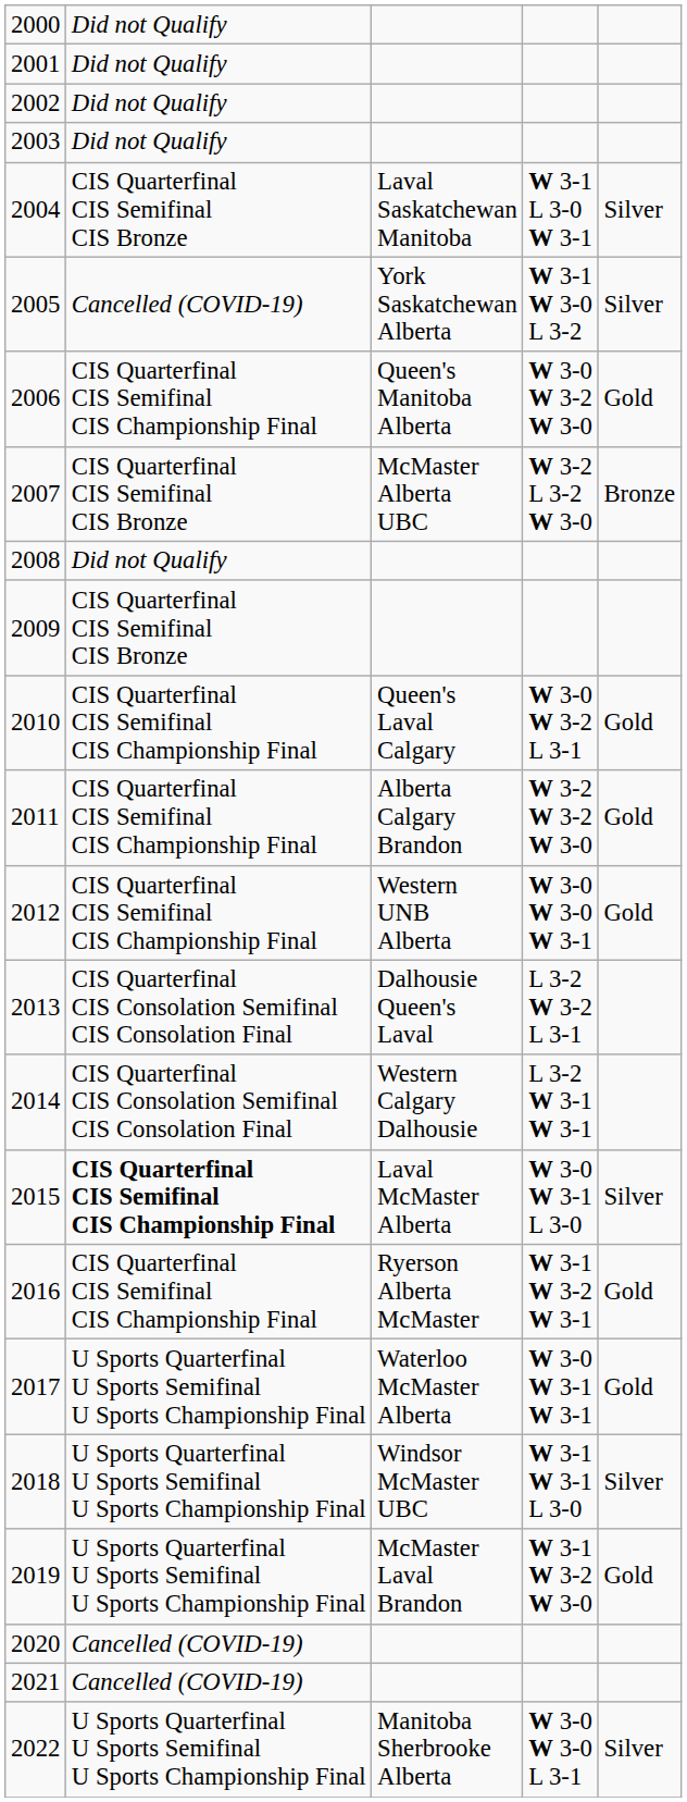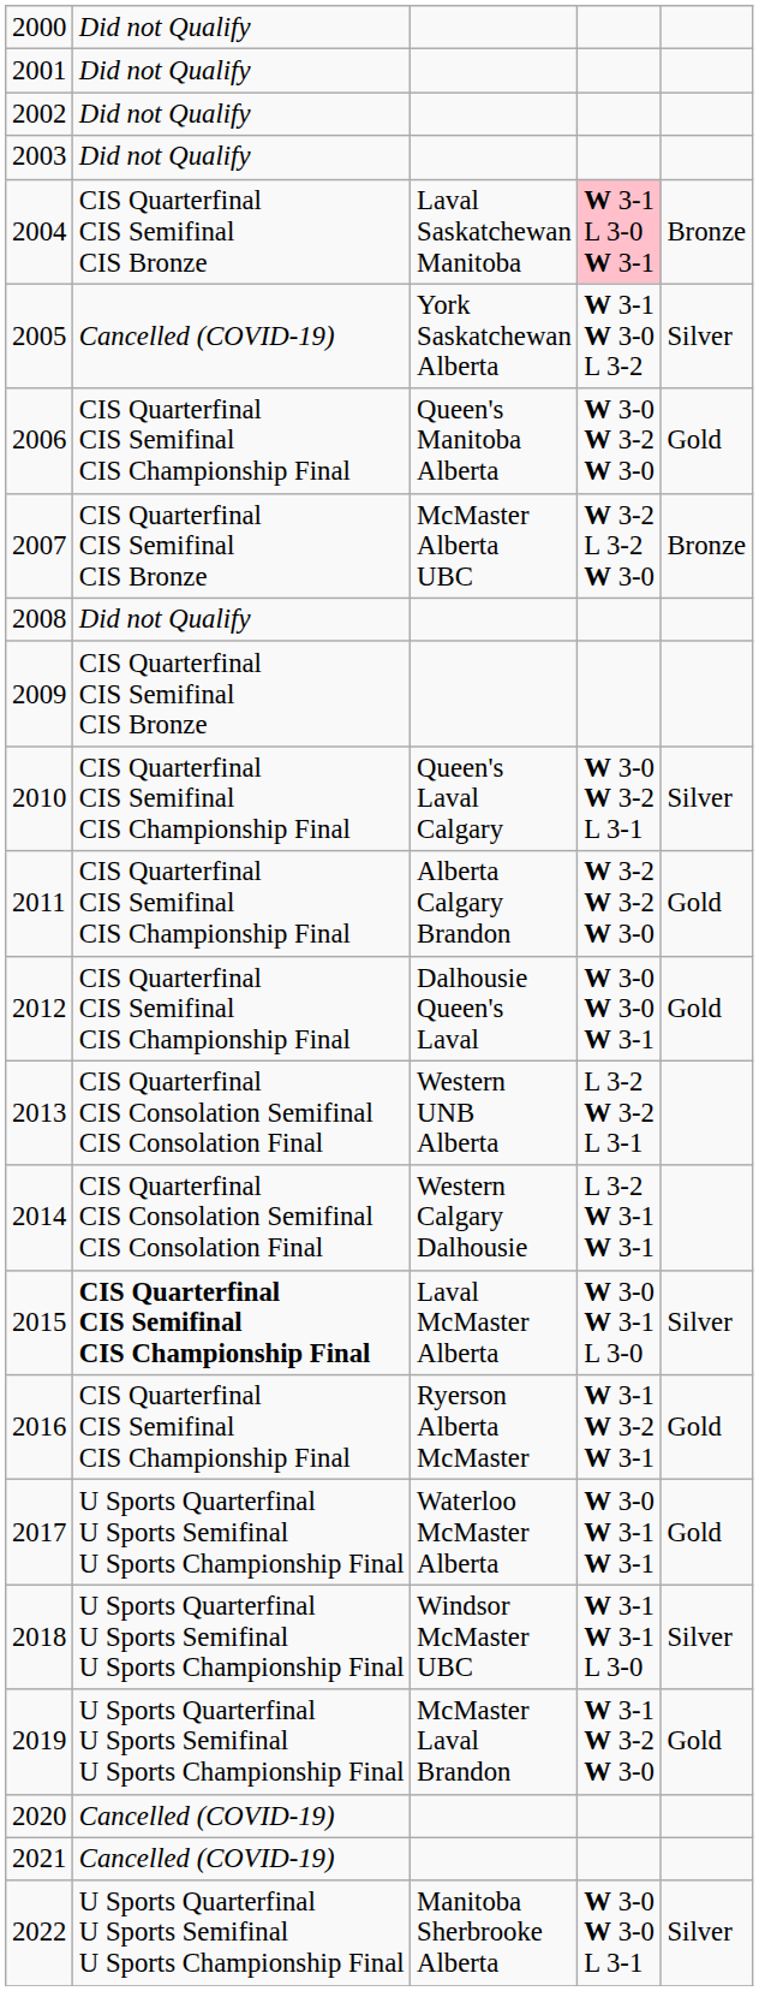2004 | column 4: no background -> pink background
2004 | column 5: Silver -> Bronze
2010 | column 5: Gold -> Silver
2012 | column 3: Western UNB Alberta -> Dalhousie Queen's Laval
2013 | column 3: Dalhousie Queen's Laval -> Western UNB Alberta
